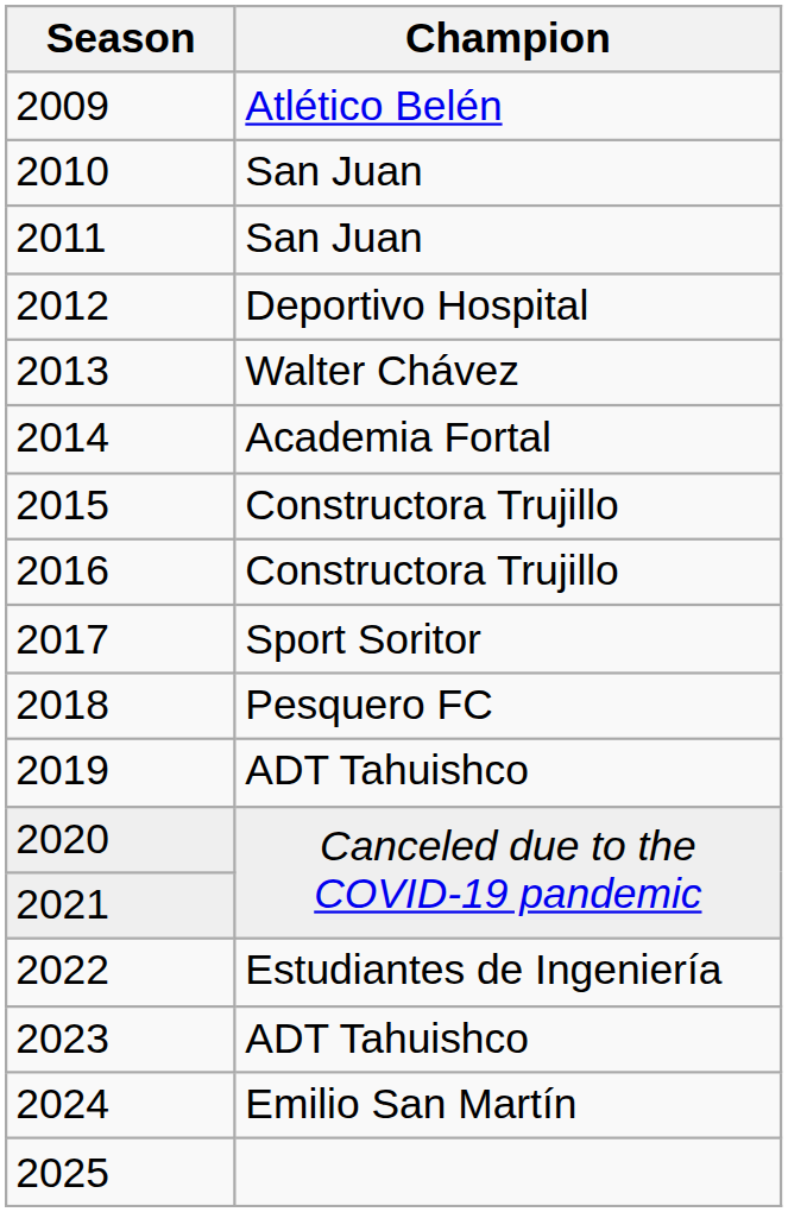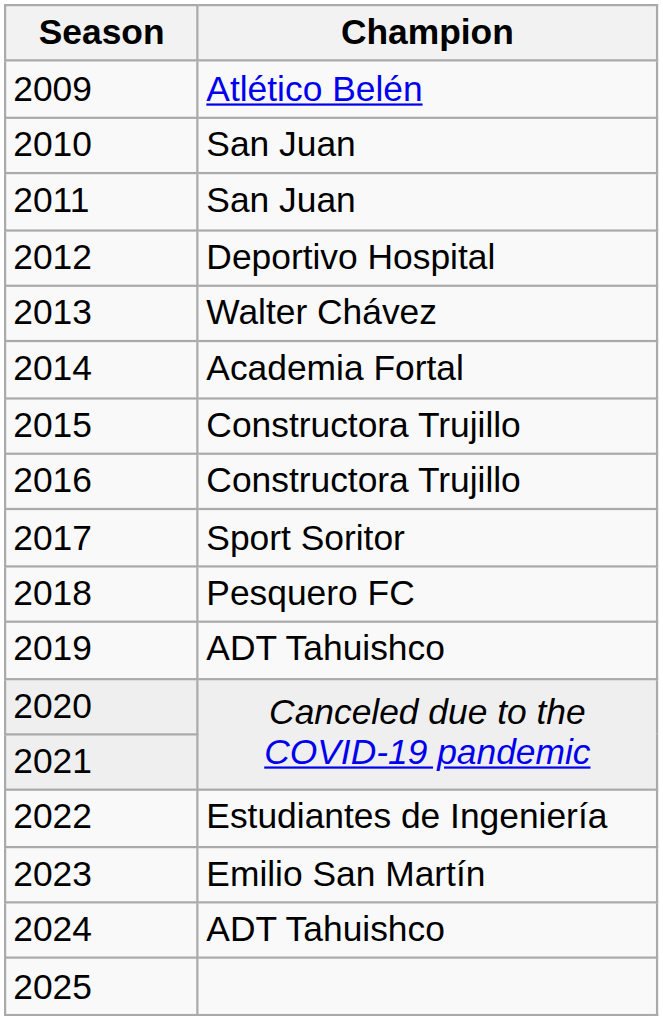2023 | Champion: ADT Tahuishco -> Emilio San Martín
2024 | Champion: Emilio San Martín -> ADT Tahuishco
